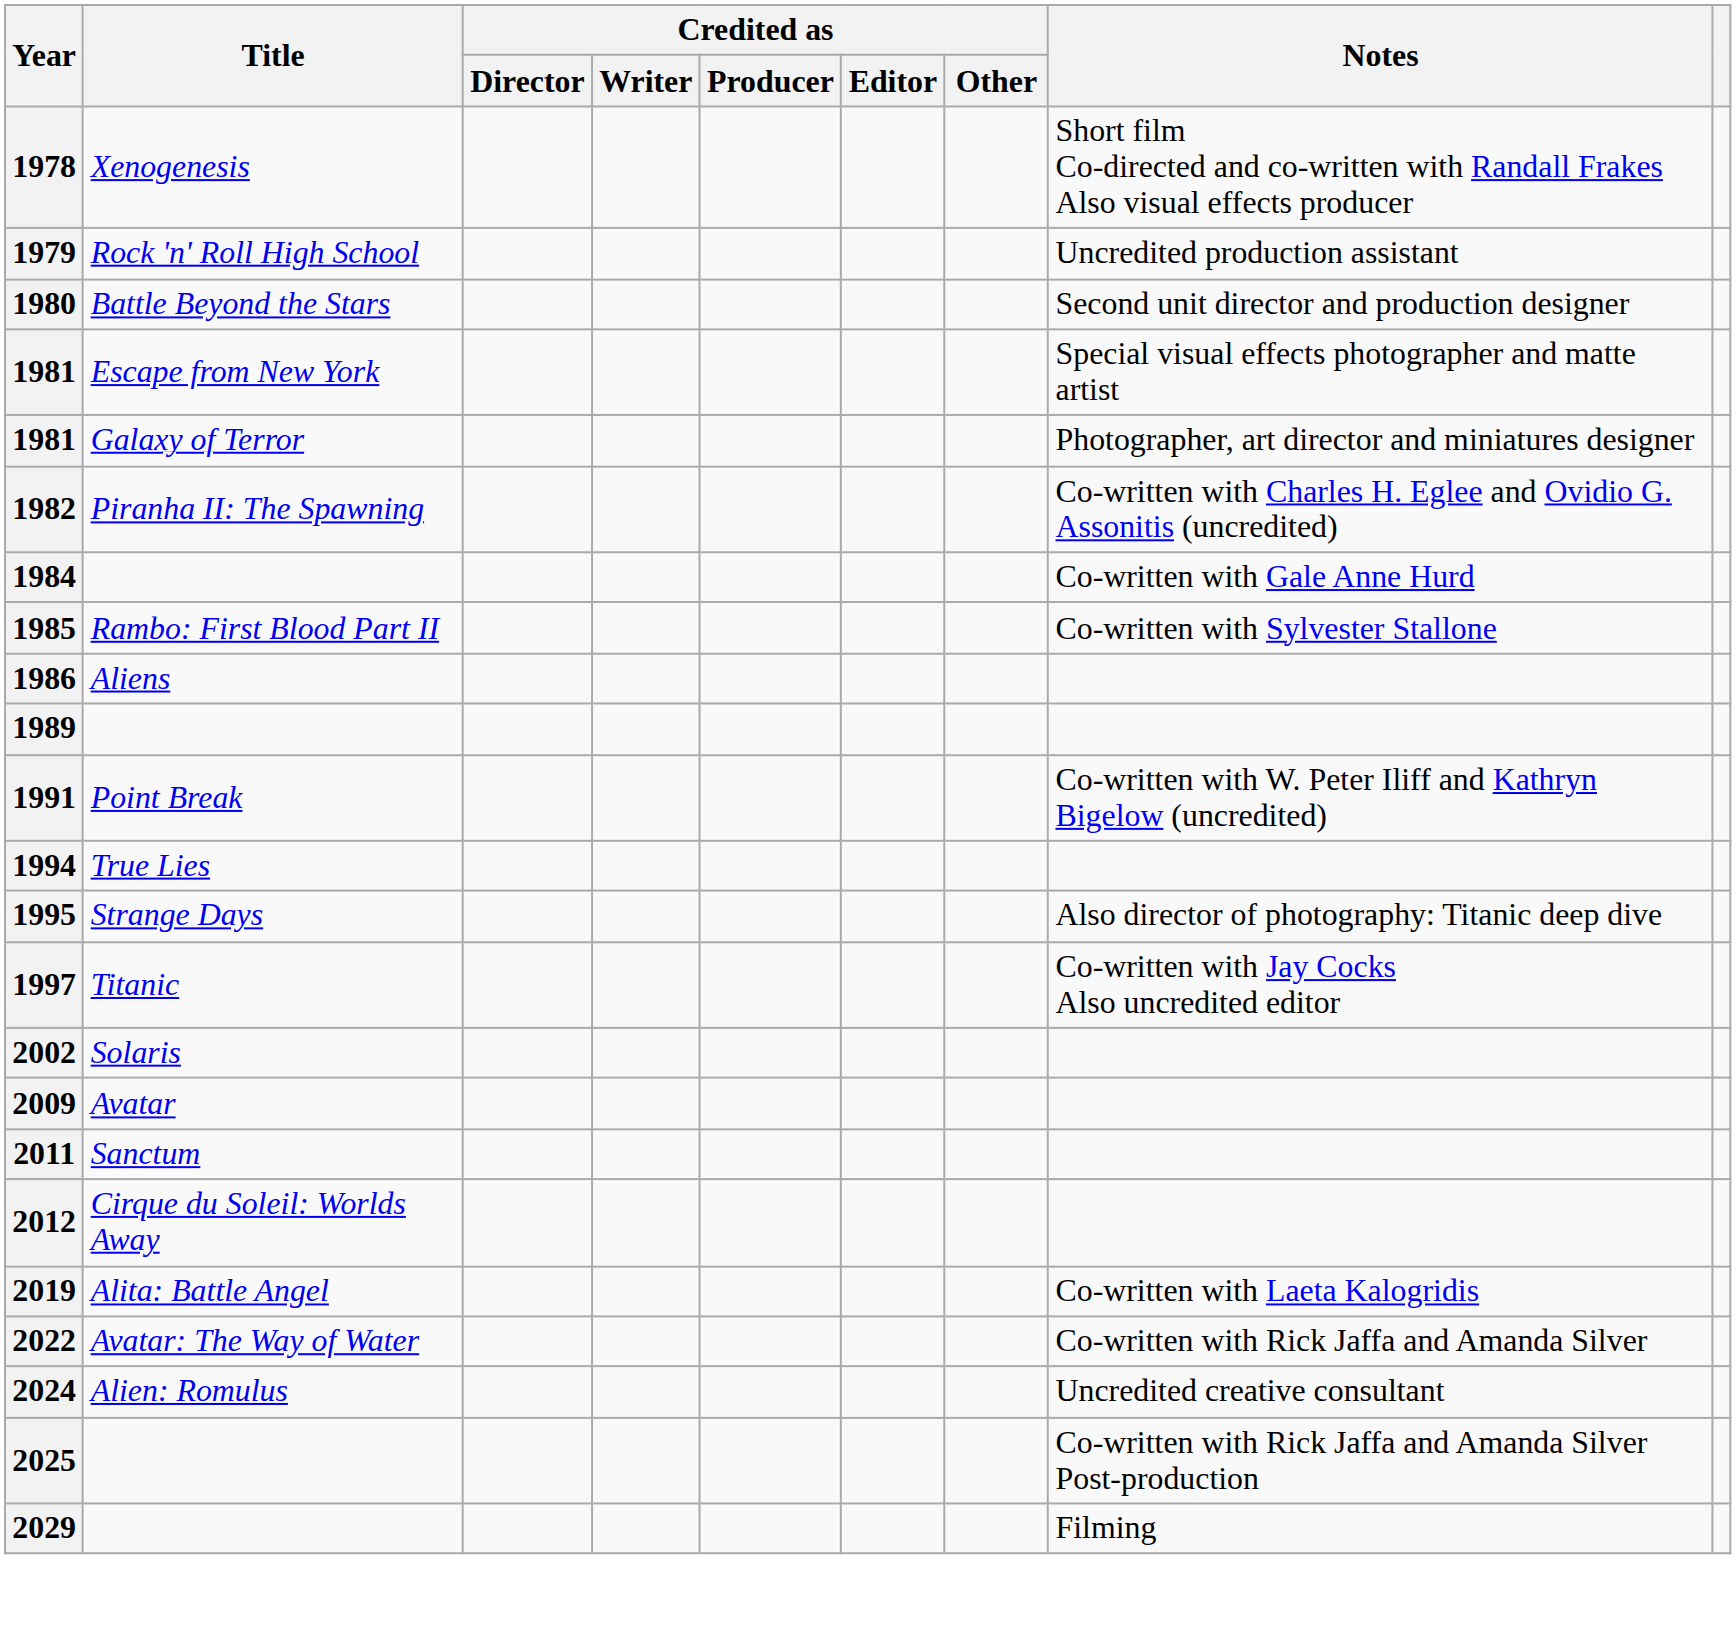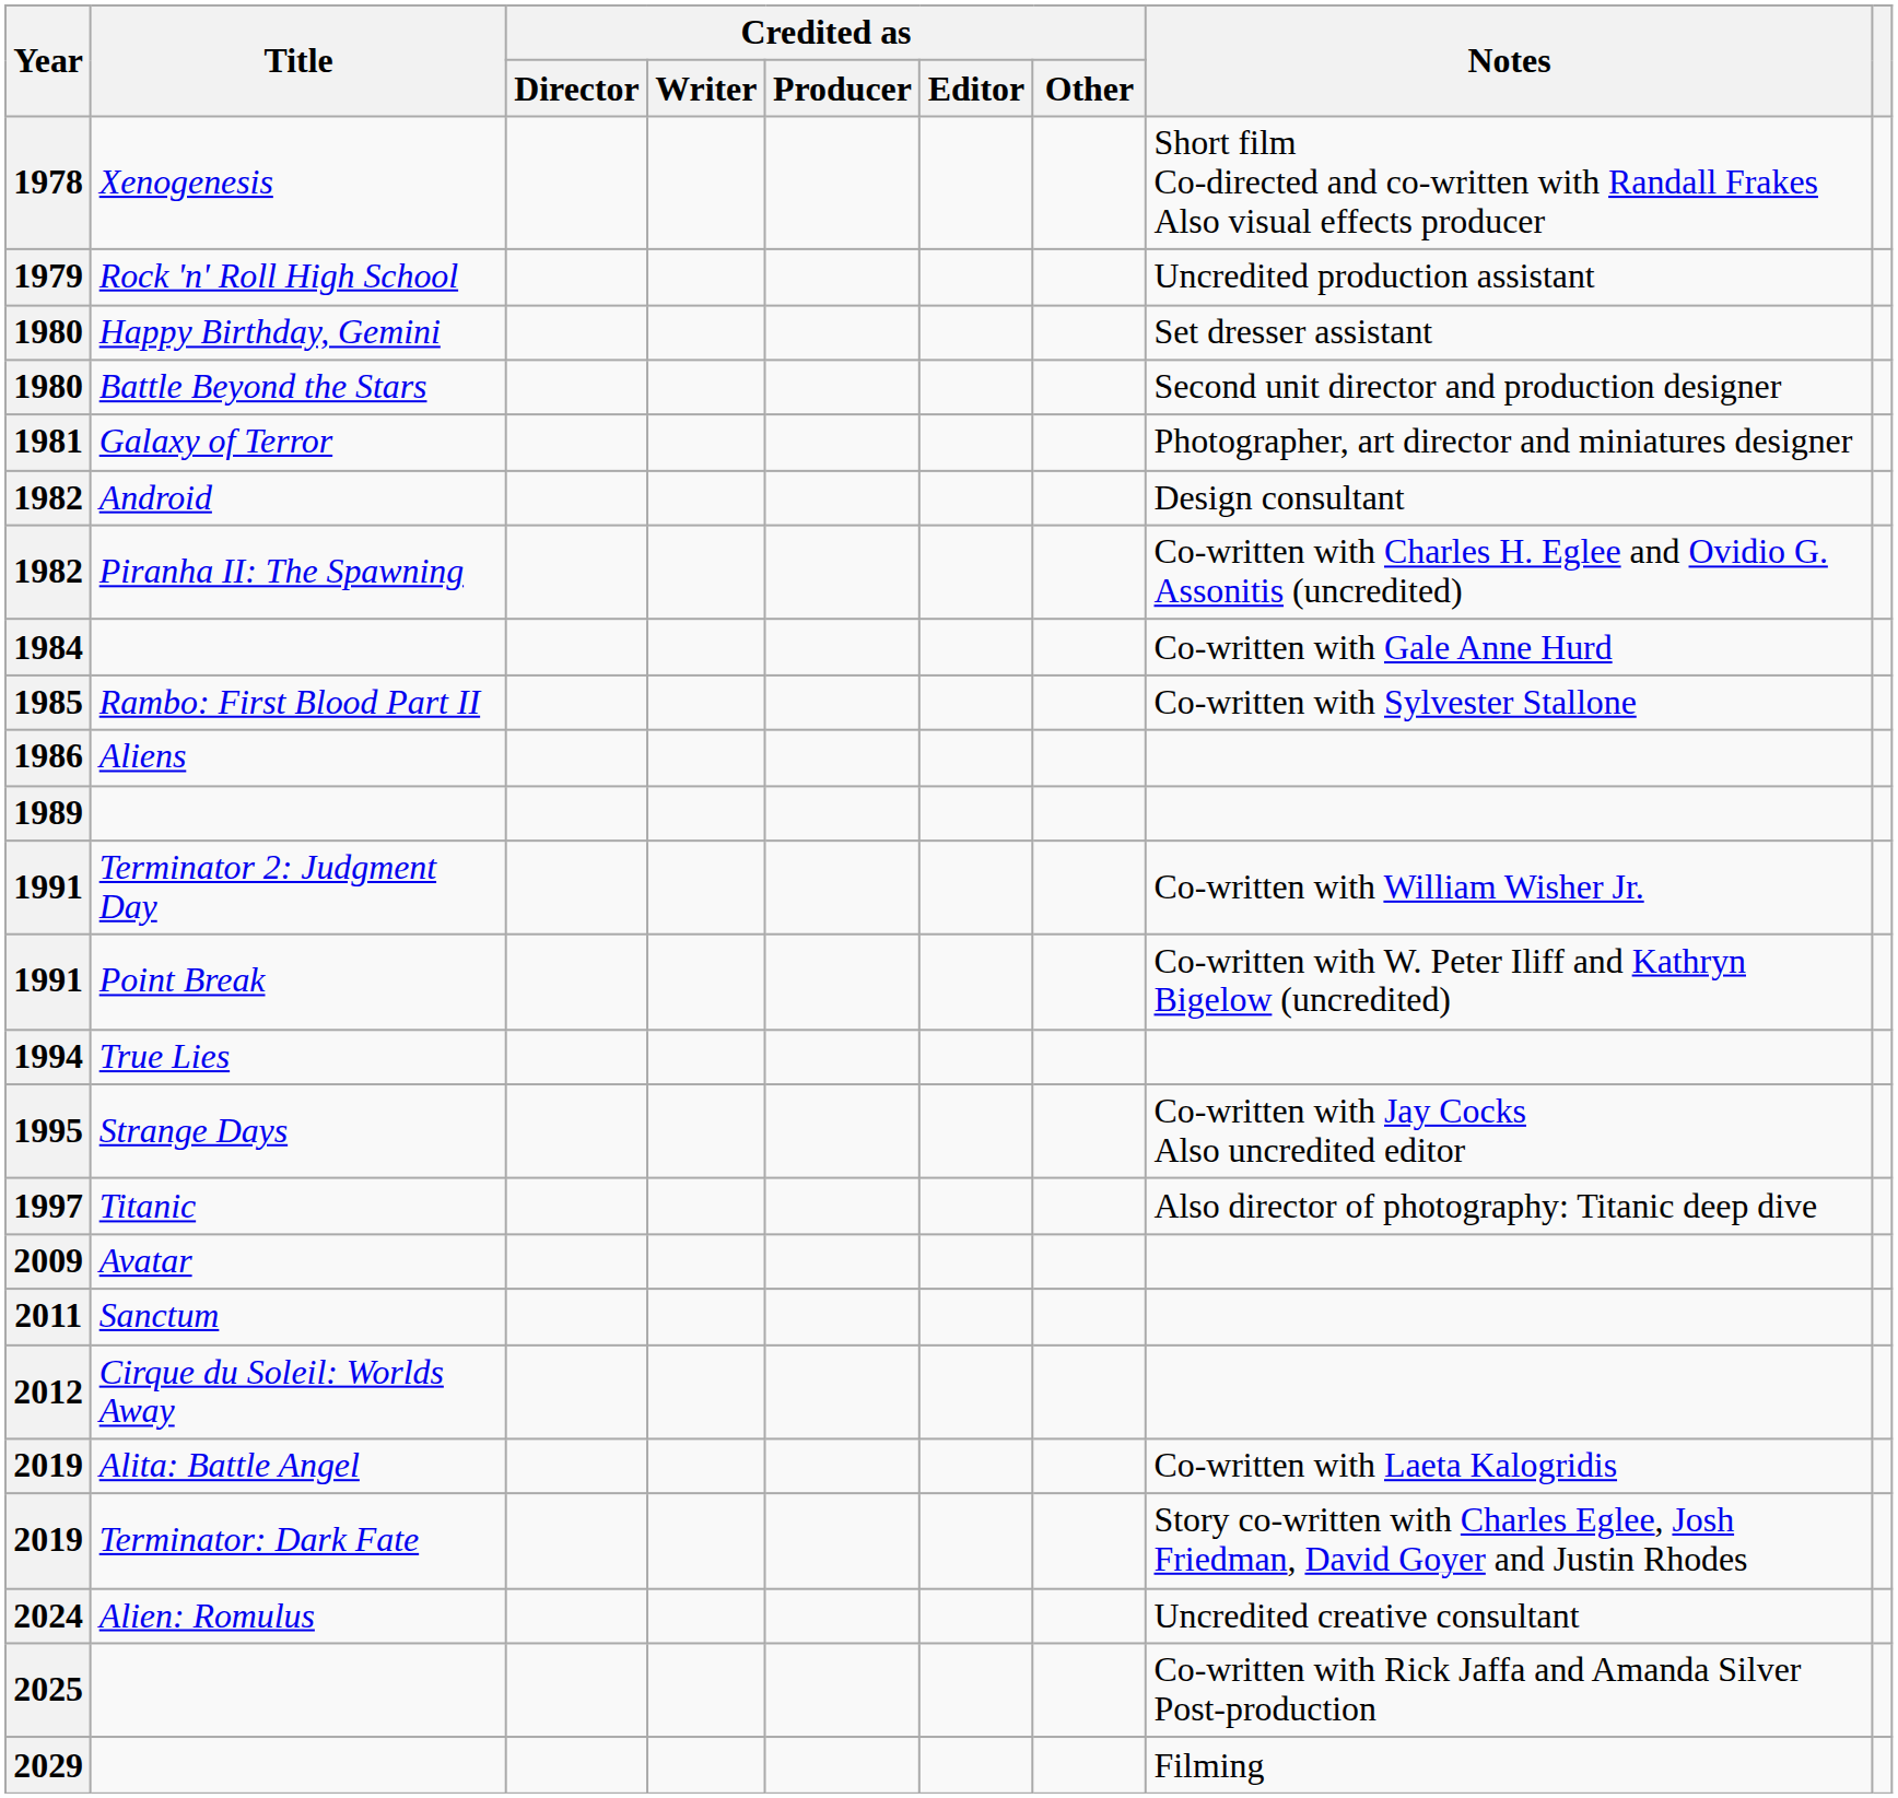+ row: 1980 | Happy Birthday, Gemini | Set dresser assistant
- row: 1981 | Escape from New York | Special visual effects photographer and matte artist
+ row: 1982 | Android | Design consultant
+ row: 1991 | Terminator 2: Judgment Day | Co-written with William Wisher Jr.
Strange Days | Notes: Also director of photography: Titanic deep dive -> Co-written with Jay Cocks Also uncredited editor
Titanic | Notes: Co-written with Jay Cocks Also uncredited editor -> Also director of photography: Titanic deep dive
- row: 2002 | Solaris
+ row: 2019 | Terminator: Dark Fate | Story co-written with Charles Eglee, Josh Friedman, David Goyer and Justin Rhodes
- row: 2022 | Avatar: The Way of Water | Co-written with Rick Jaffa and Amanda Silver
